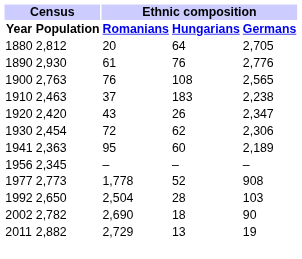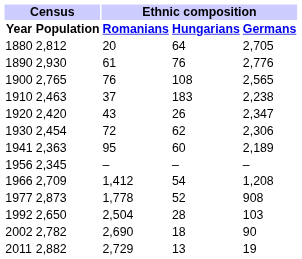1900 | Census / Population: 2,763 -> 2,765
+ row: 1966 | 2,709 | 1,412 | 54 | 1,208
1977 | Census / Population: 2,773 -> 2,873
